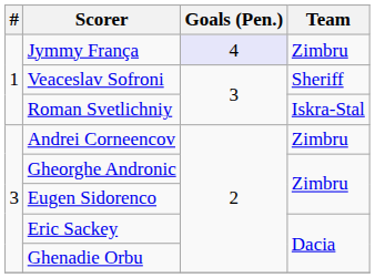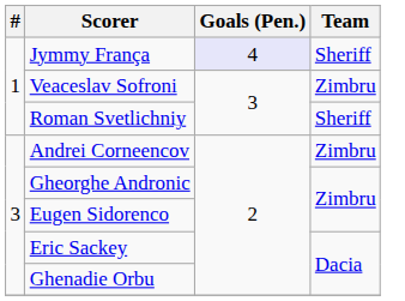Jymmy França | Team: Zimbru -> Sheriff
Veaceslav Sofroni | Team: Sheriff -> Zimbru
Roman Svetlichniy | Team: Iskra-Stal -> Sheriff
